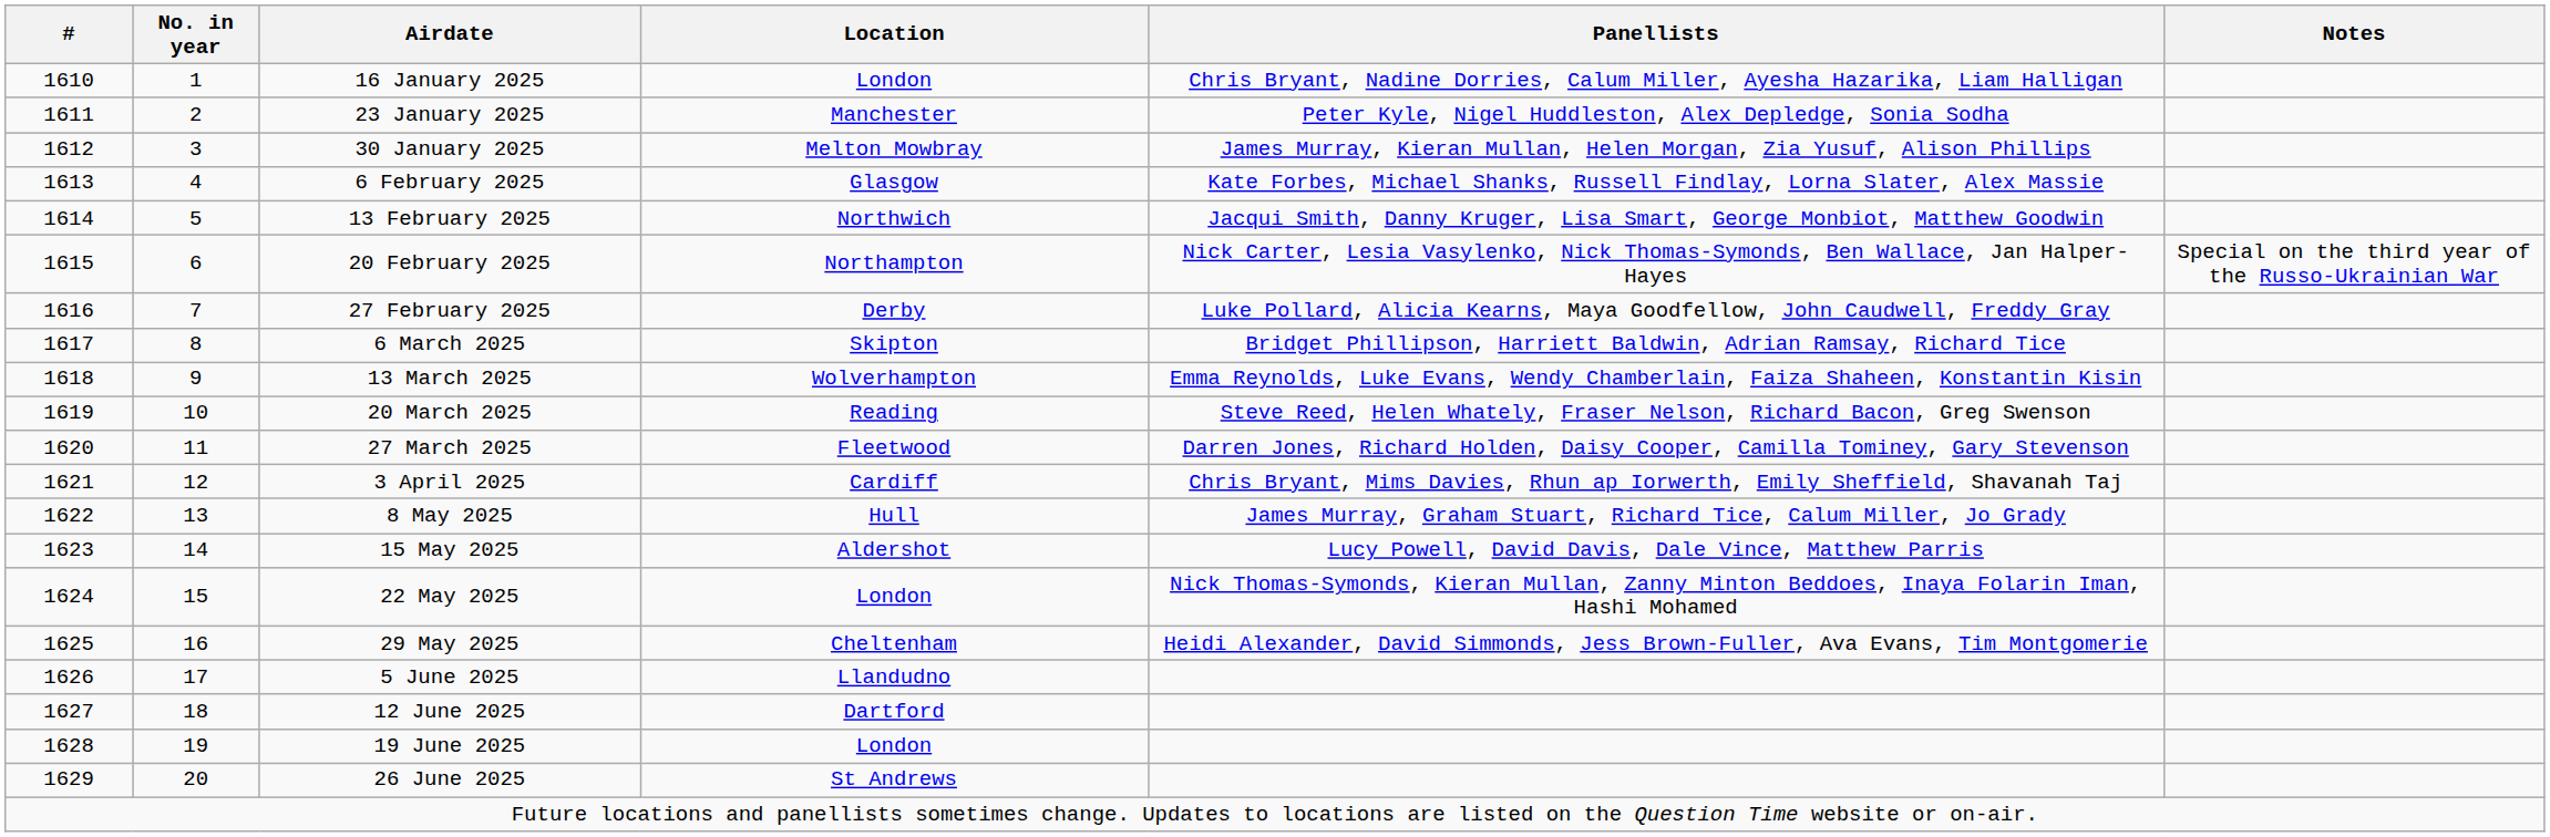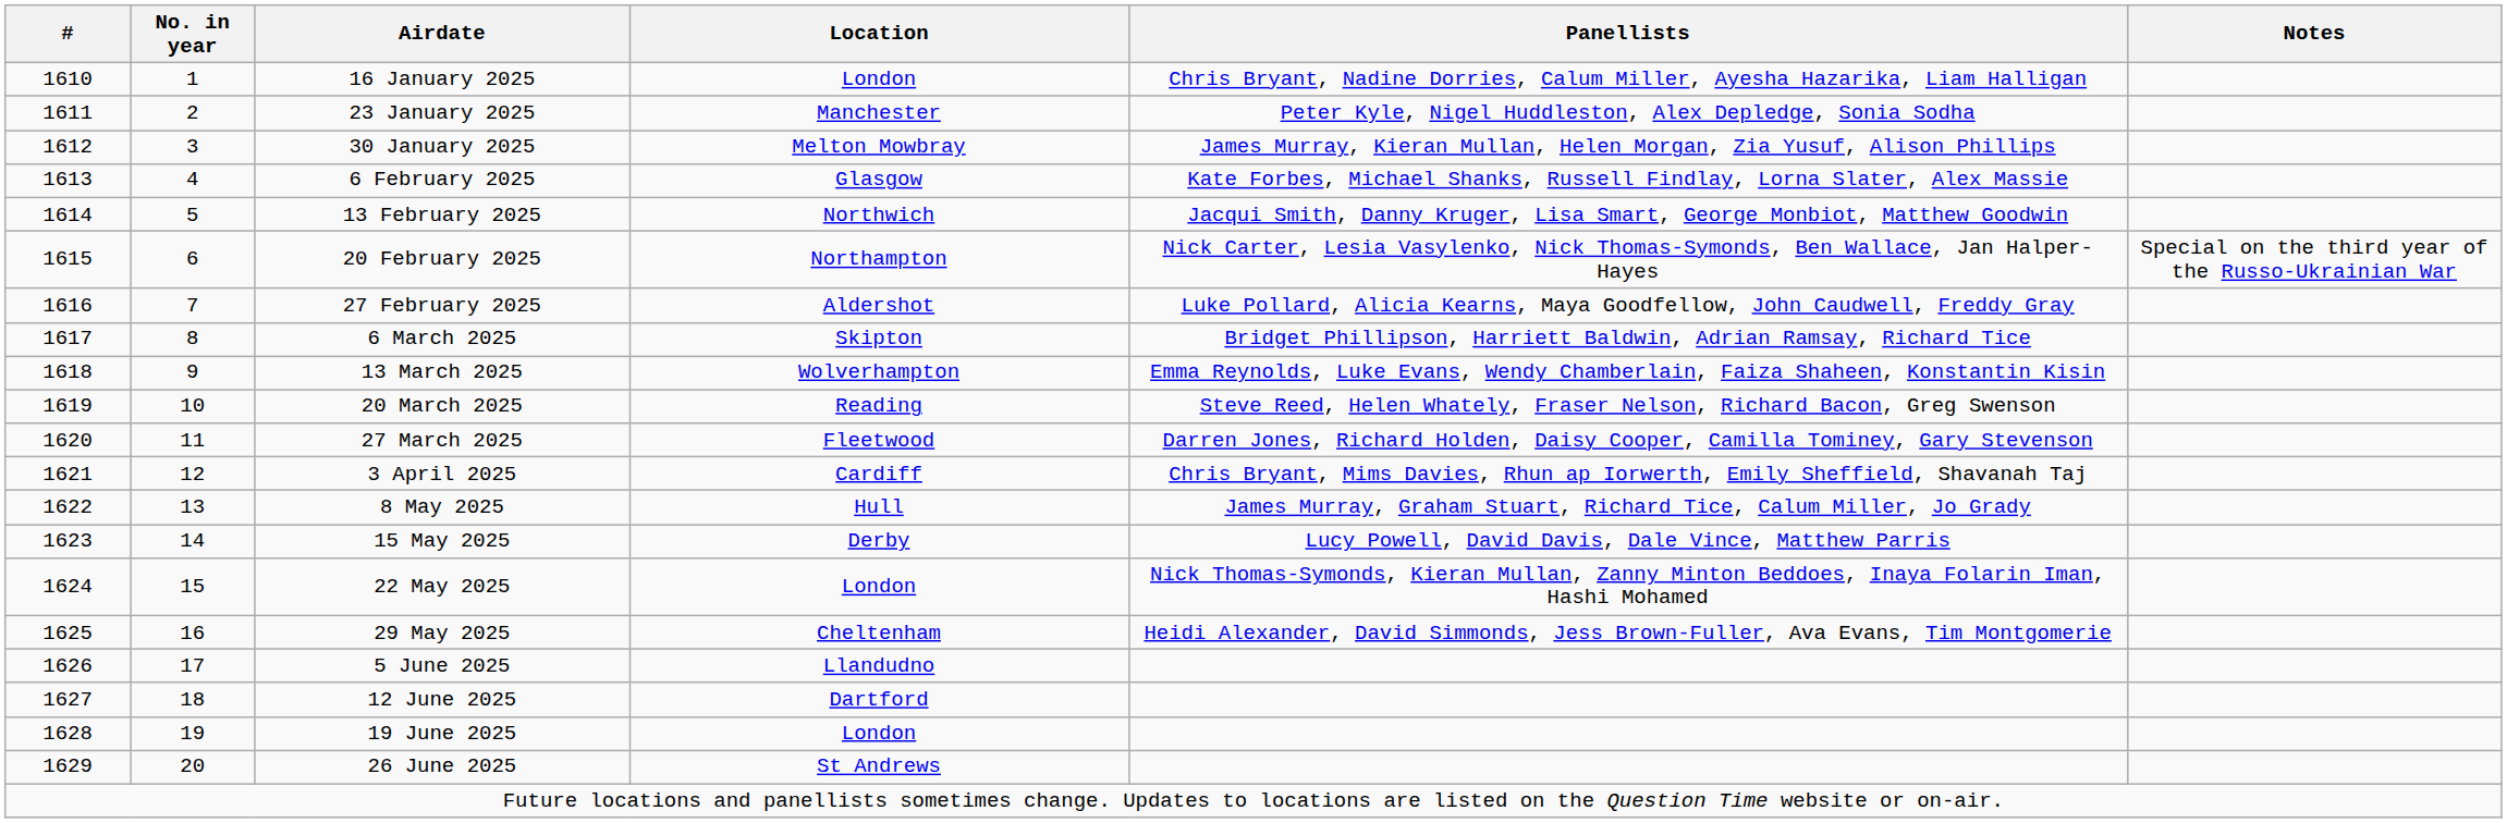27 February 2025 | Location: Derby -> Aldershot
15 May 2025 | Location: Aldershot -> Derby
